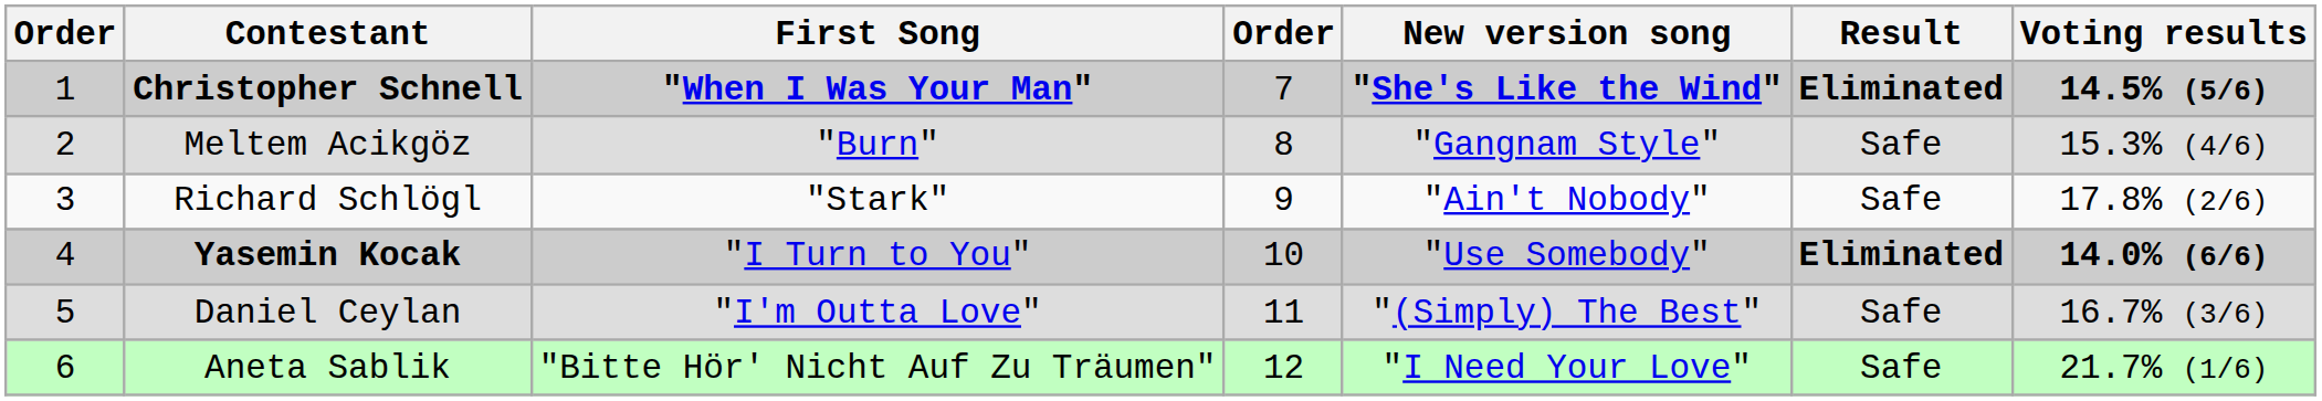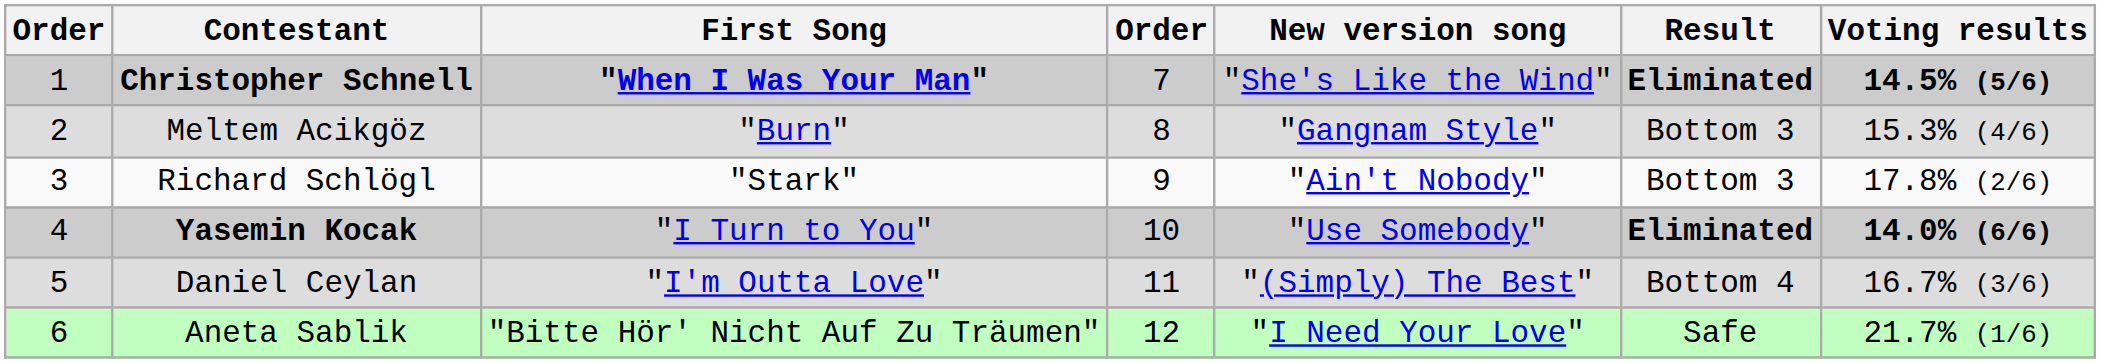Christopher Schnell | New version song: bold -> normal
Meltem Acikgöz | Result: Safe -> Bottom 3
Richard Schlögl | Result: Safe -> Bottom 3
Daniel Ceylan | Result: Safe -> Bottom 4
